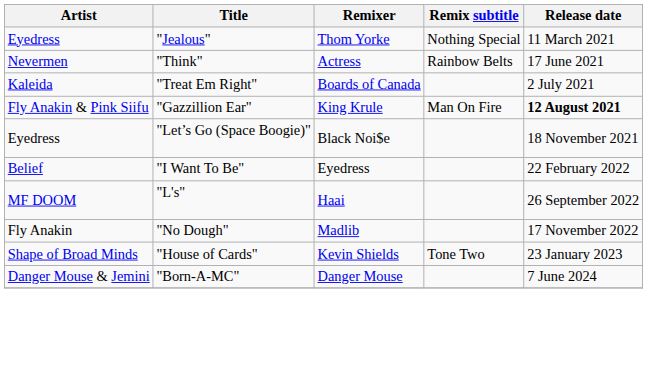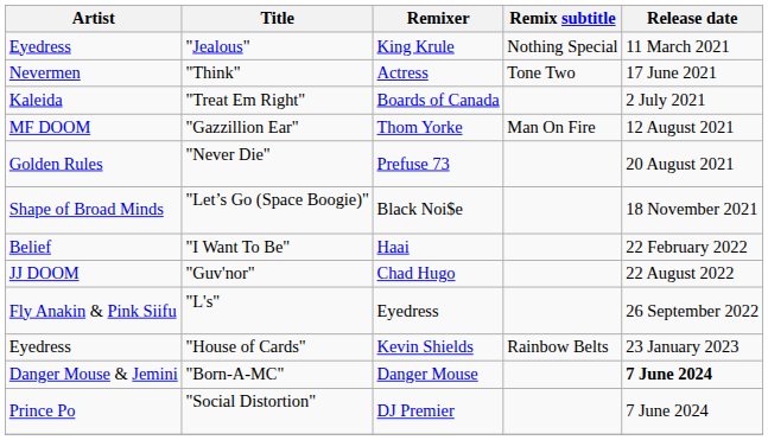"Jealous" | Remixer: Thom Yorke -> King Krule
"Think" | Remix subtitle: Rainbow Belts -> Tone Two
"Gazzillion Ear" | Artist: Fly Anakin & Pink Siifu -> MF DOOM
"Gazzillion Ear" | Remixer: King Krule -> Thom Yorke
"Gazzillion Ear" | Release date: bold -> normal
+ row: Golden Rules | "Never Die" | Prefuse 73 | 20 August 2021
"Let’s Go (Space Boogie)" | Artist: Eyedress -> Shape of Broad Minds
"I Want To Be" | Remixer: Eyedress -> Haai
+ row: JJ DOOM | "Guv'nor" | Chad Hugo | 22 August 2022
"L's" | Artist: MF DOOM -> Fly Anakin & Pink Siifu
"L's" | Remixer: Haai -> Eyedress
- row: Fly Anakin | "No Dough" | Madlib | 17 November 2022
"House of Cards" | Artist: Shape of Broad Minds -> Eyedress
"House of Cards" | Remix subtitle: Tone Two -> Rainbow Belts
"Born-A-MC" | Release date: normal -> bold
+ row: Prince Po | "Social Distortion" | DJ Premier | 7 June 2024
